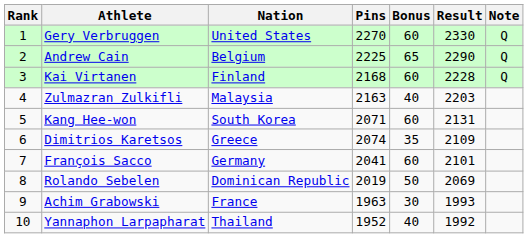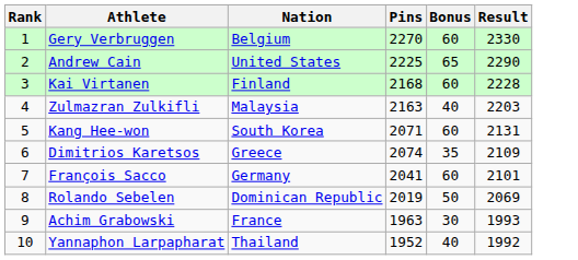- column: Note | Q | Q | Q
Gery Verbruggen | Nation: United States -> Belgium
Andrew Cain | Nation: Belgium -> United States
